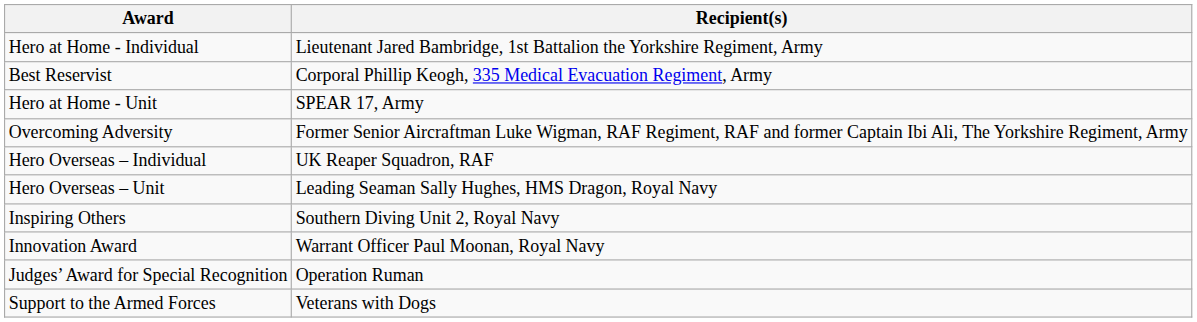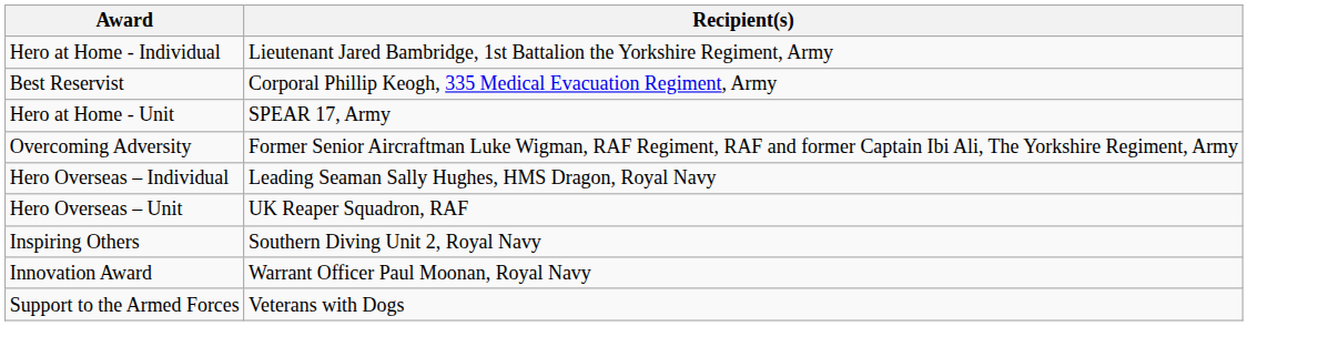Hero Overseas – Individual | Recipient(s): UK Reaper Squadron, RAF -> Leading Seaman Sally Hughes, HMS Dragon, Royal Navy
Hero Overseas – Unit | Recipient(s): Leading Seaman Sally Hughes, HMS Dragon, Royal Navy -> UK Reaper Squadron, RAF
- row: Judges’ Award for Special Recognition | Operation Ruman
